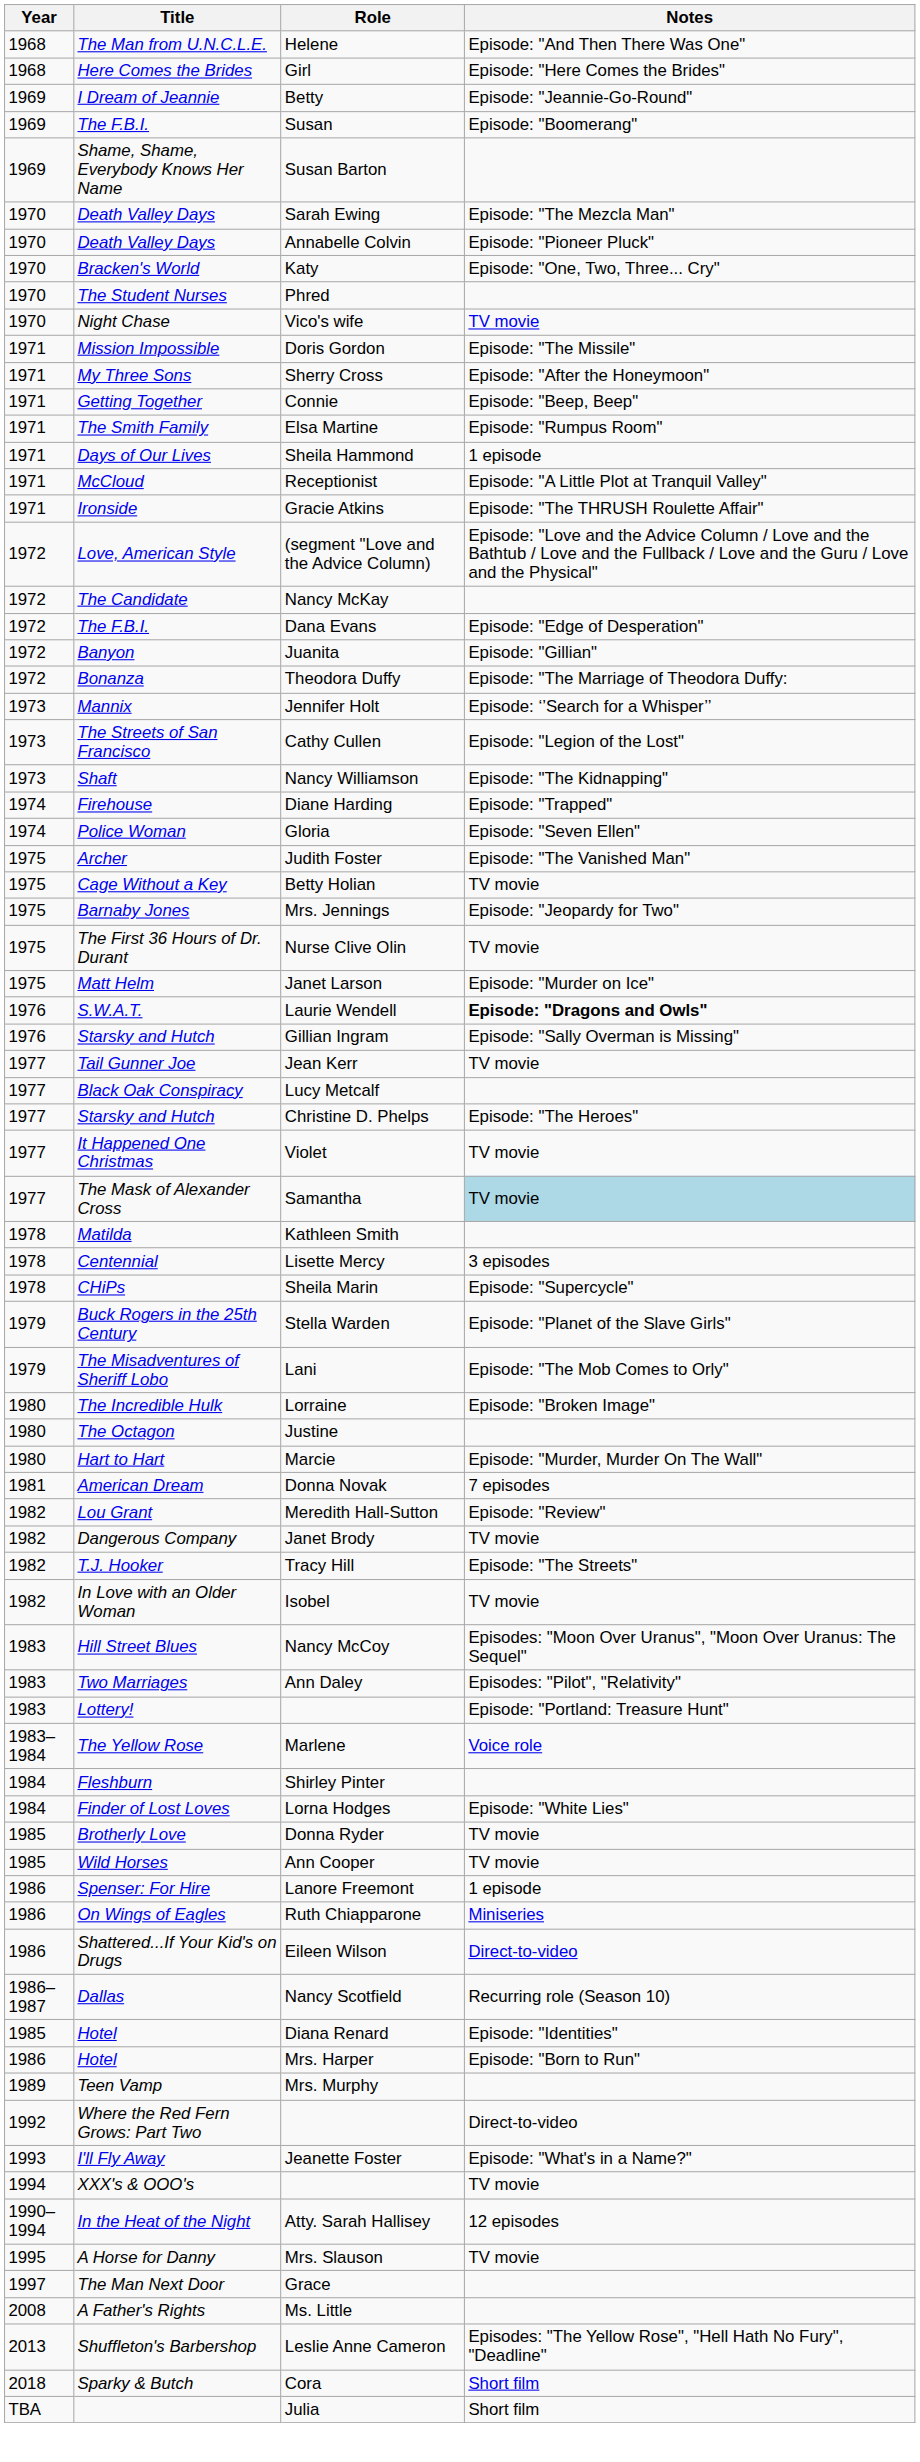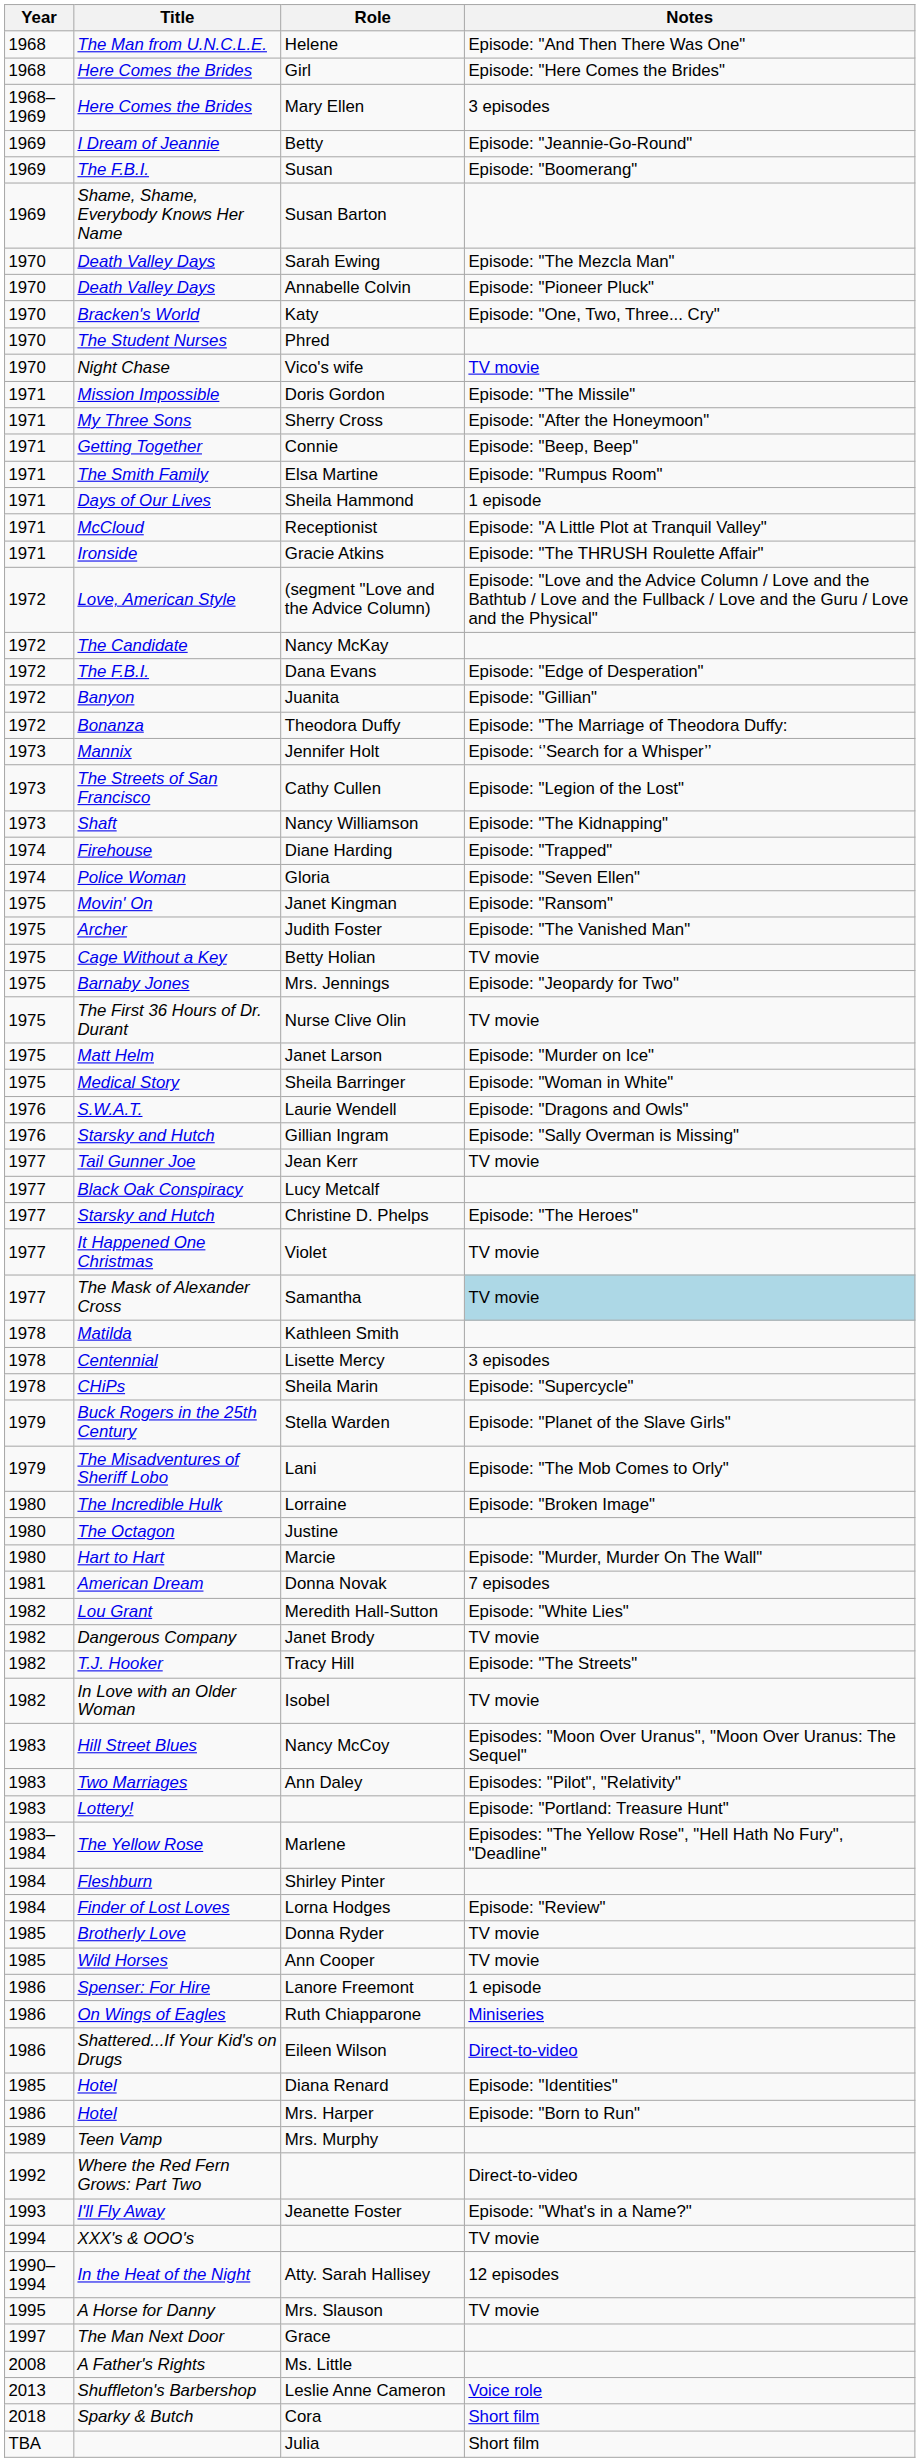+ row: 1968–1969 | Here Comes the Brides | Mary Ellen | 3 episodes
+ row: 1975 | Movin' On | Janet Kingman | Episode: "Ransom"
+ row: 1975 | Medical Story | Sheila Barringer | Episode: "Woman in White"
Laurie Wendell | Notes: bold -> normal
Meredith Hall-Sutton | Notes: Episode: "Review" -> Episode: "White Lies"
Marlene | Notes: Voice role -> Episodes: "The Yellow Rose", "Hell Hath No Fury", "Deadline"
Lorna Hodges | Notes: Episode: "White Lies" -> Episode: "Review"
- row: 1986–1987 | Dallas | Nancy Scotfield | Recurring role (Season 10)
Leslie Anne Cameron | Notes: Episodes: "The Yellow Rose", "Hell Hath No Fury", "Deadline" -> Voice role
